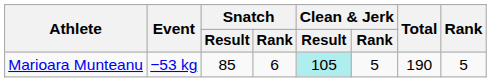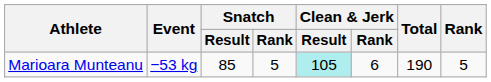Marioara Munteanu | Snatch / Rank: 6 -> 5
Marioara Munteanu | Clean & Jerk / Rank: 5 -> 6
